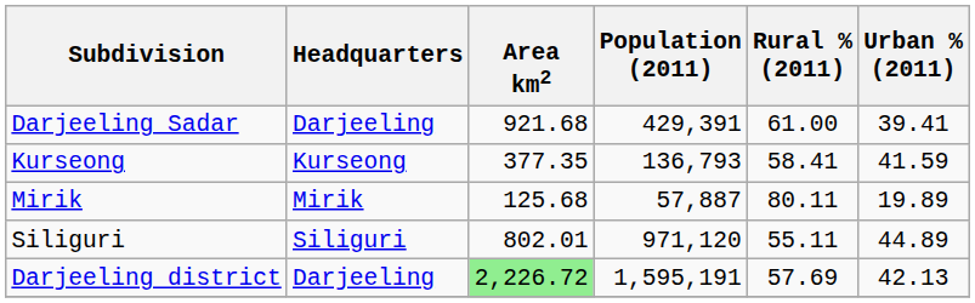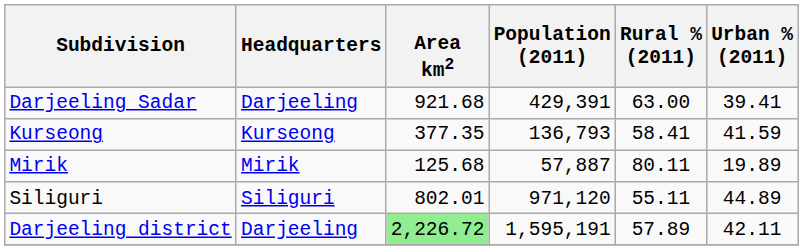Darjeeling Sadar | Rural % (2011): 61.00 -> 63.00
Darjeeling district | Rural % (2011): 57.69 -> 57.89
Darjeeling district | Urban % (2011): 42.13 -> 42.11
